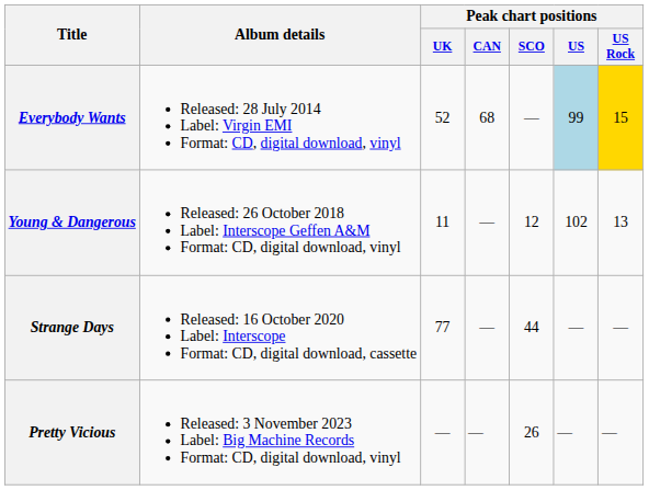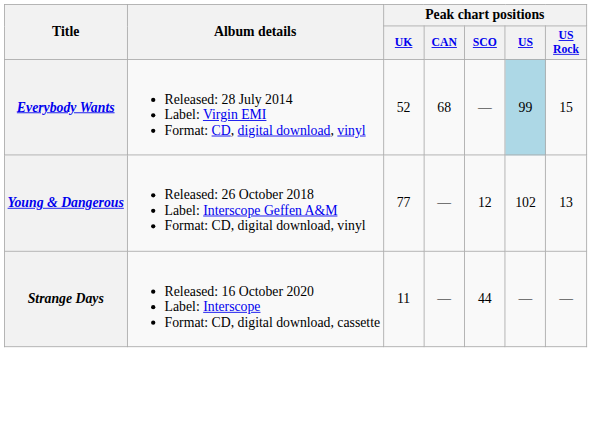Everybody Wants | Peak chart positions / US Rock: gold background -> no background
Young & Dangerous | Peak chart positions / UK: 11 -> 77
Strange Days | Peak chart positions / UK: 77 -> 11
- row: Pretty Vicious | Released: 3 November 2023 Label: Big Machine Records Format: CD, digital download, vinyl | — | — | 26 | — | —
